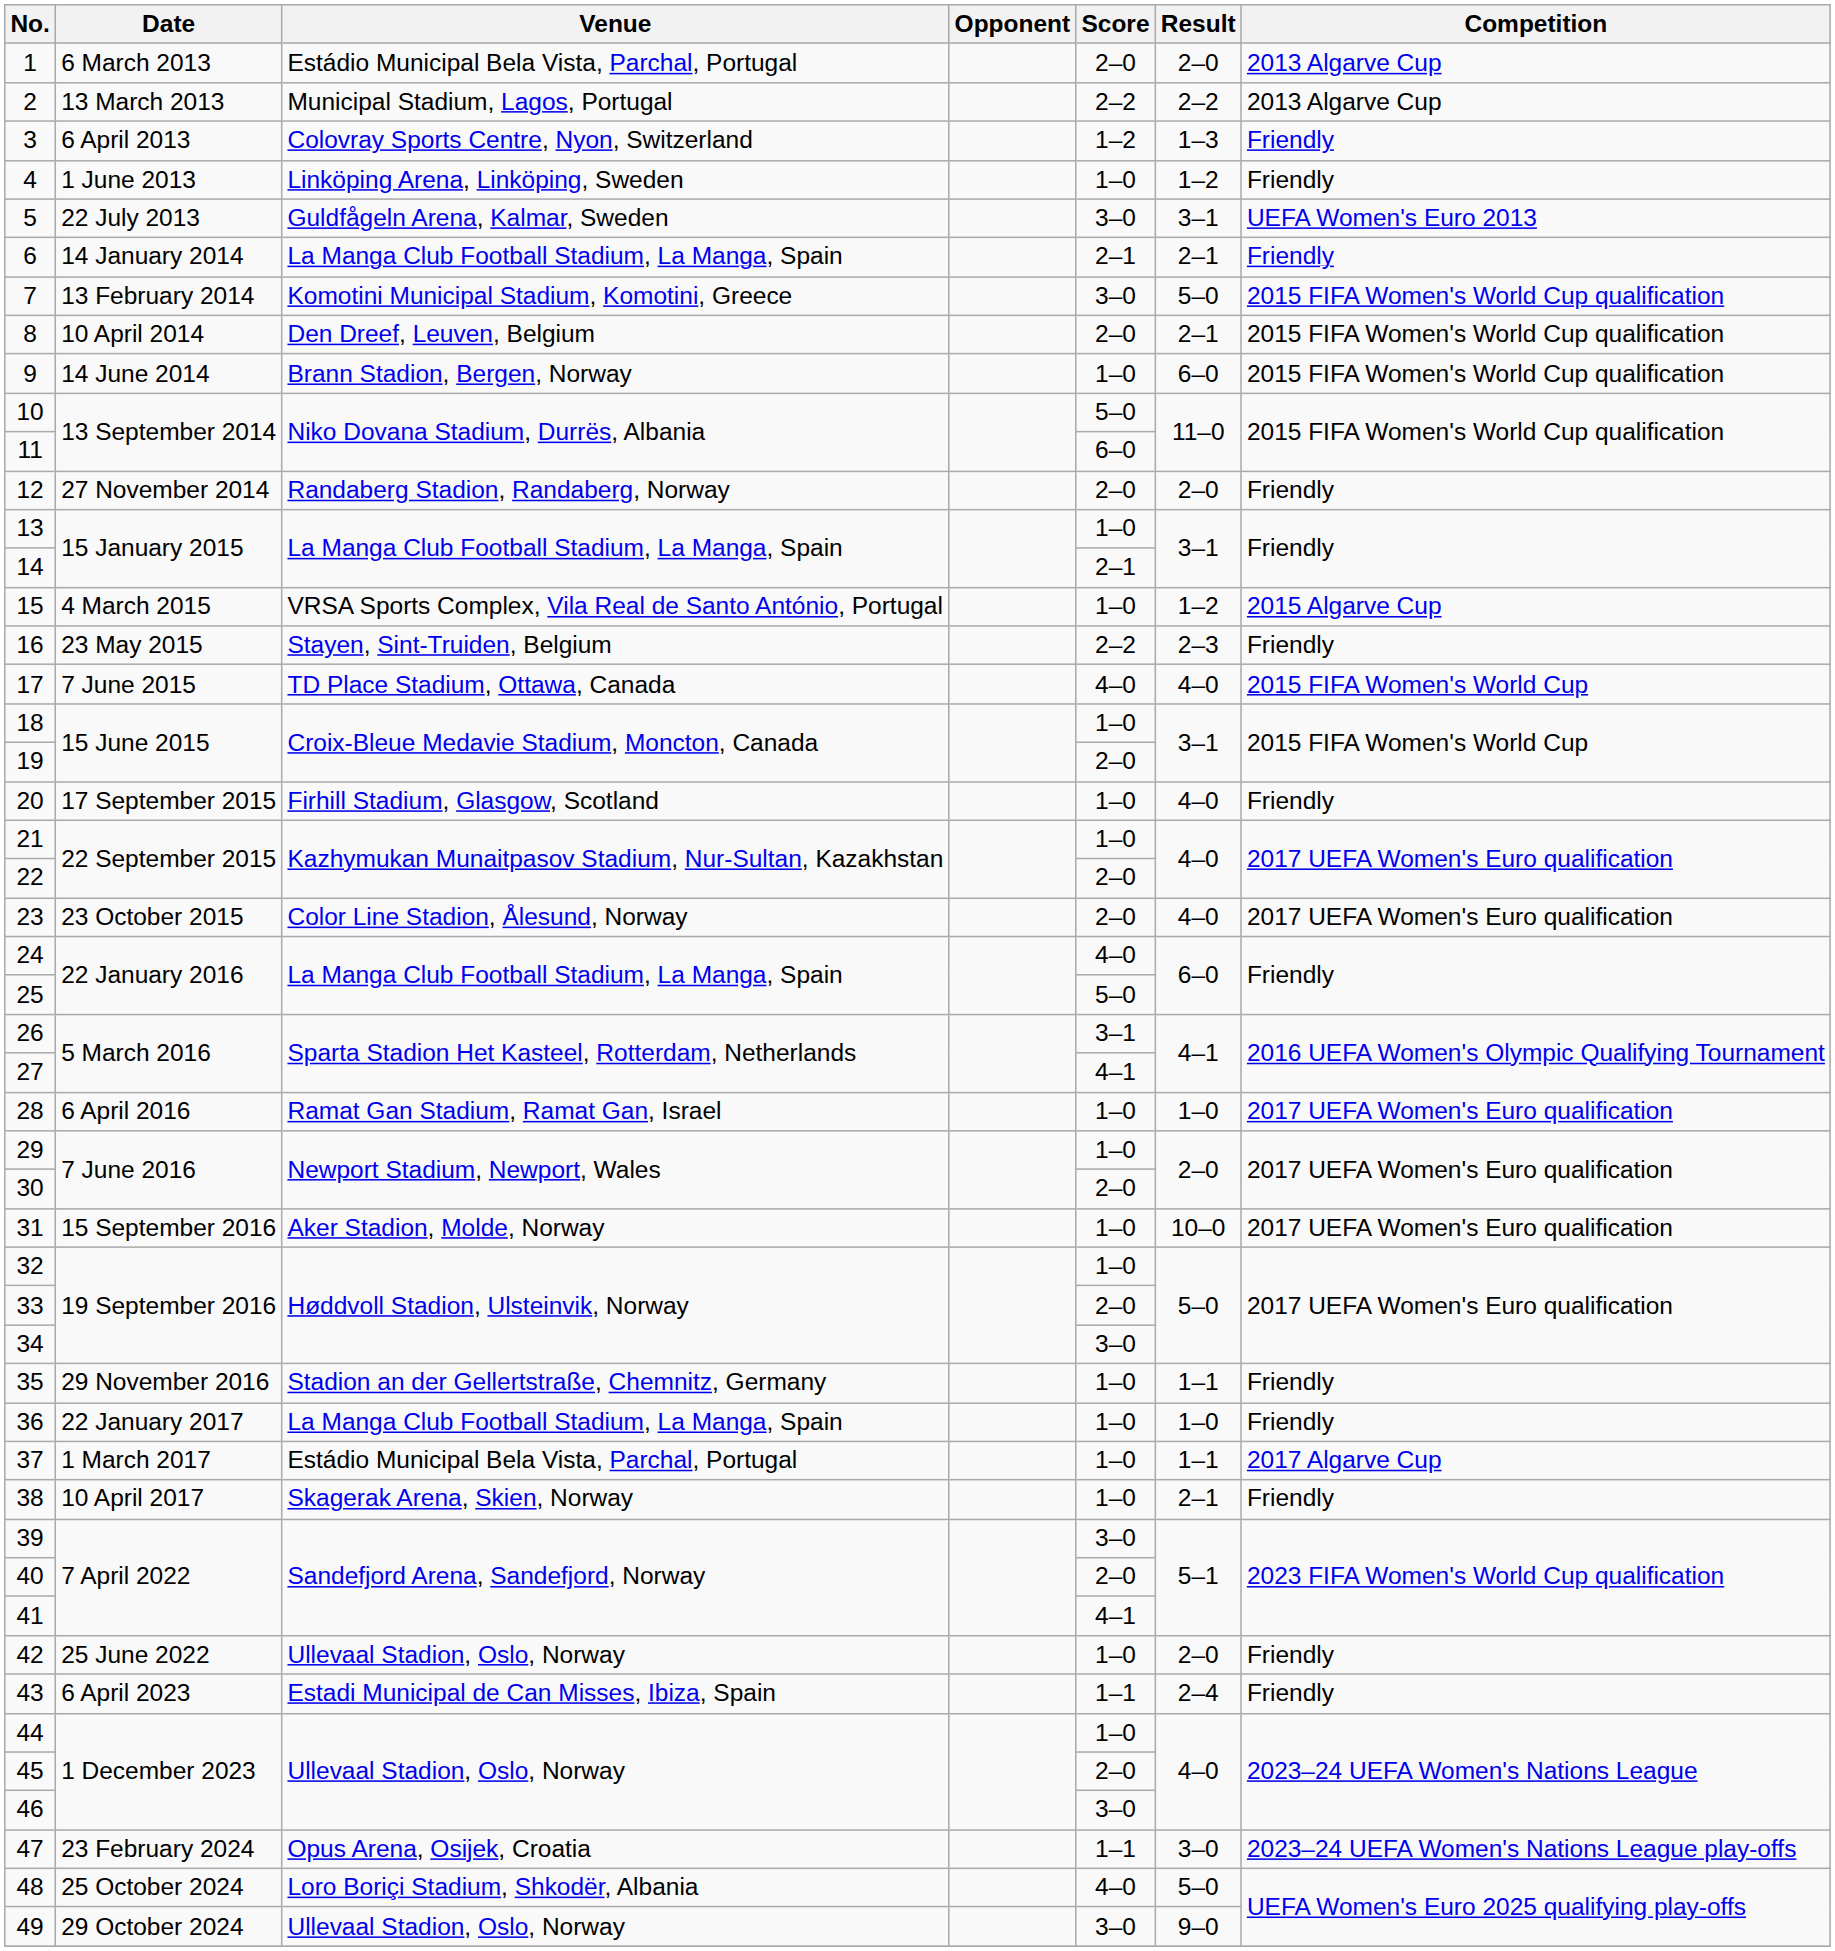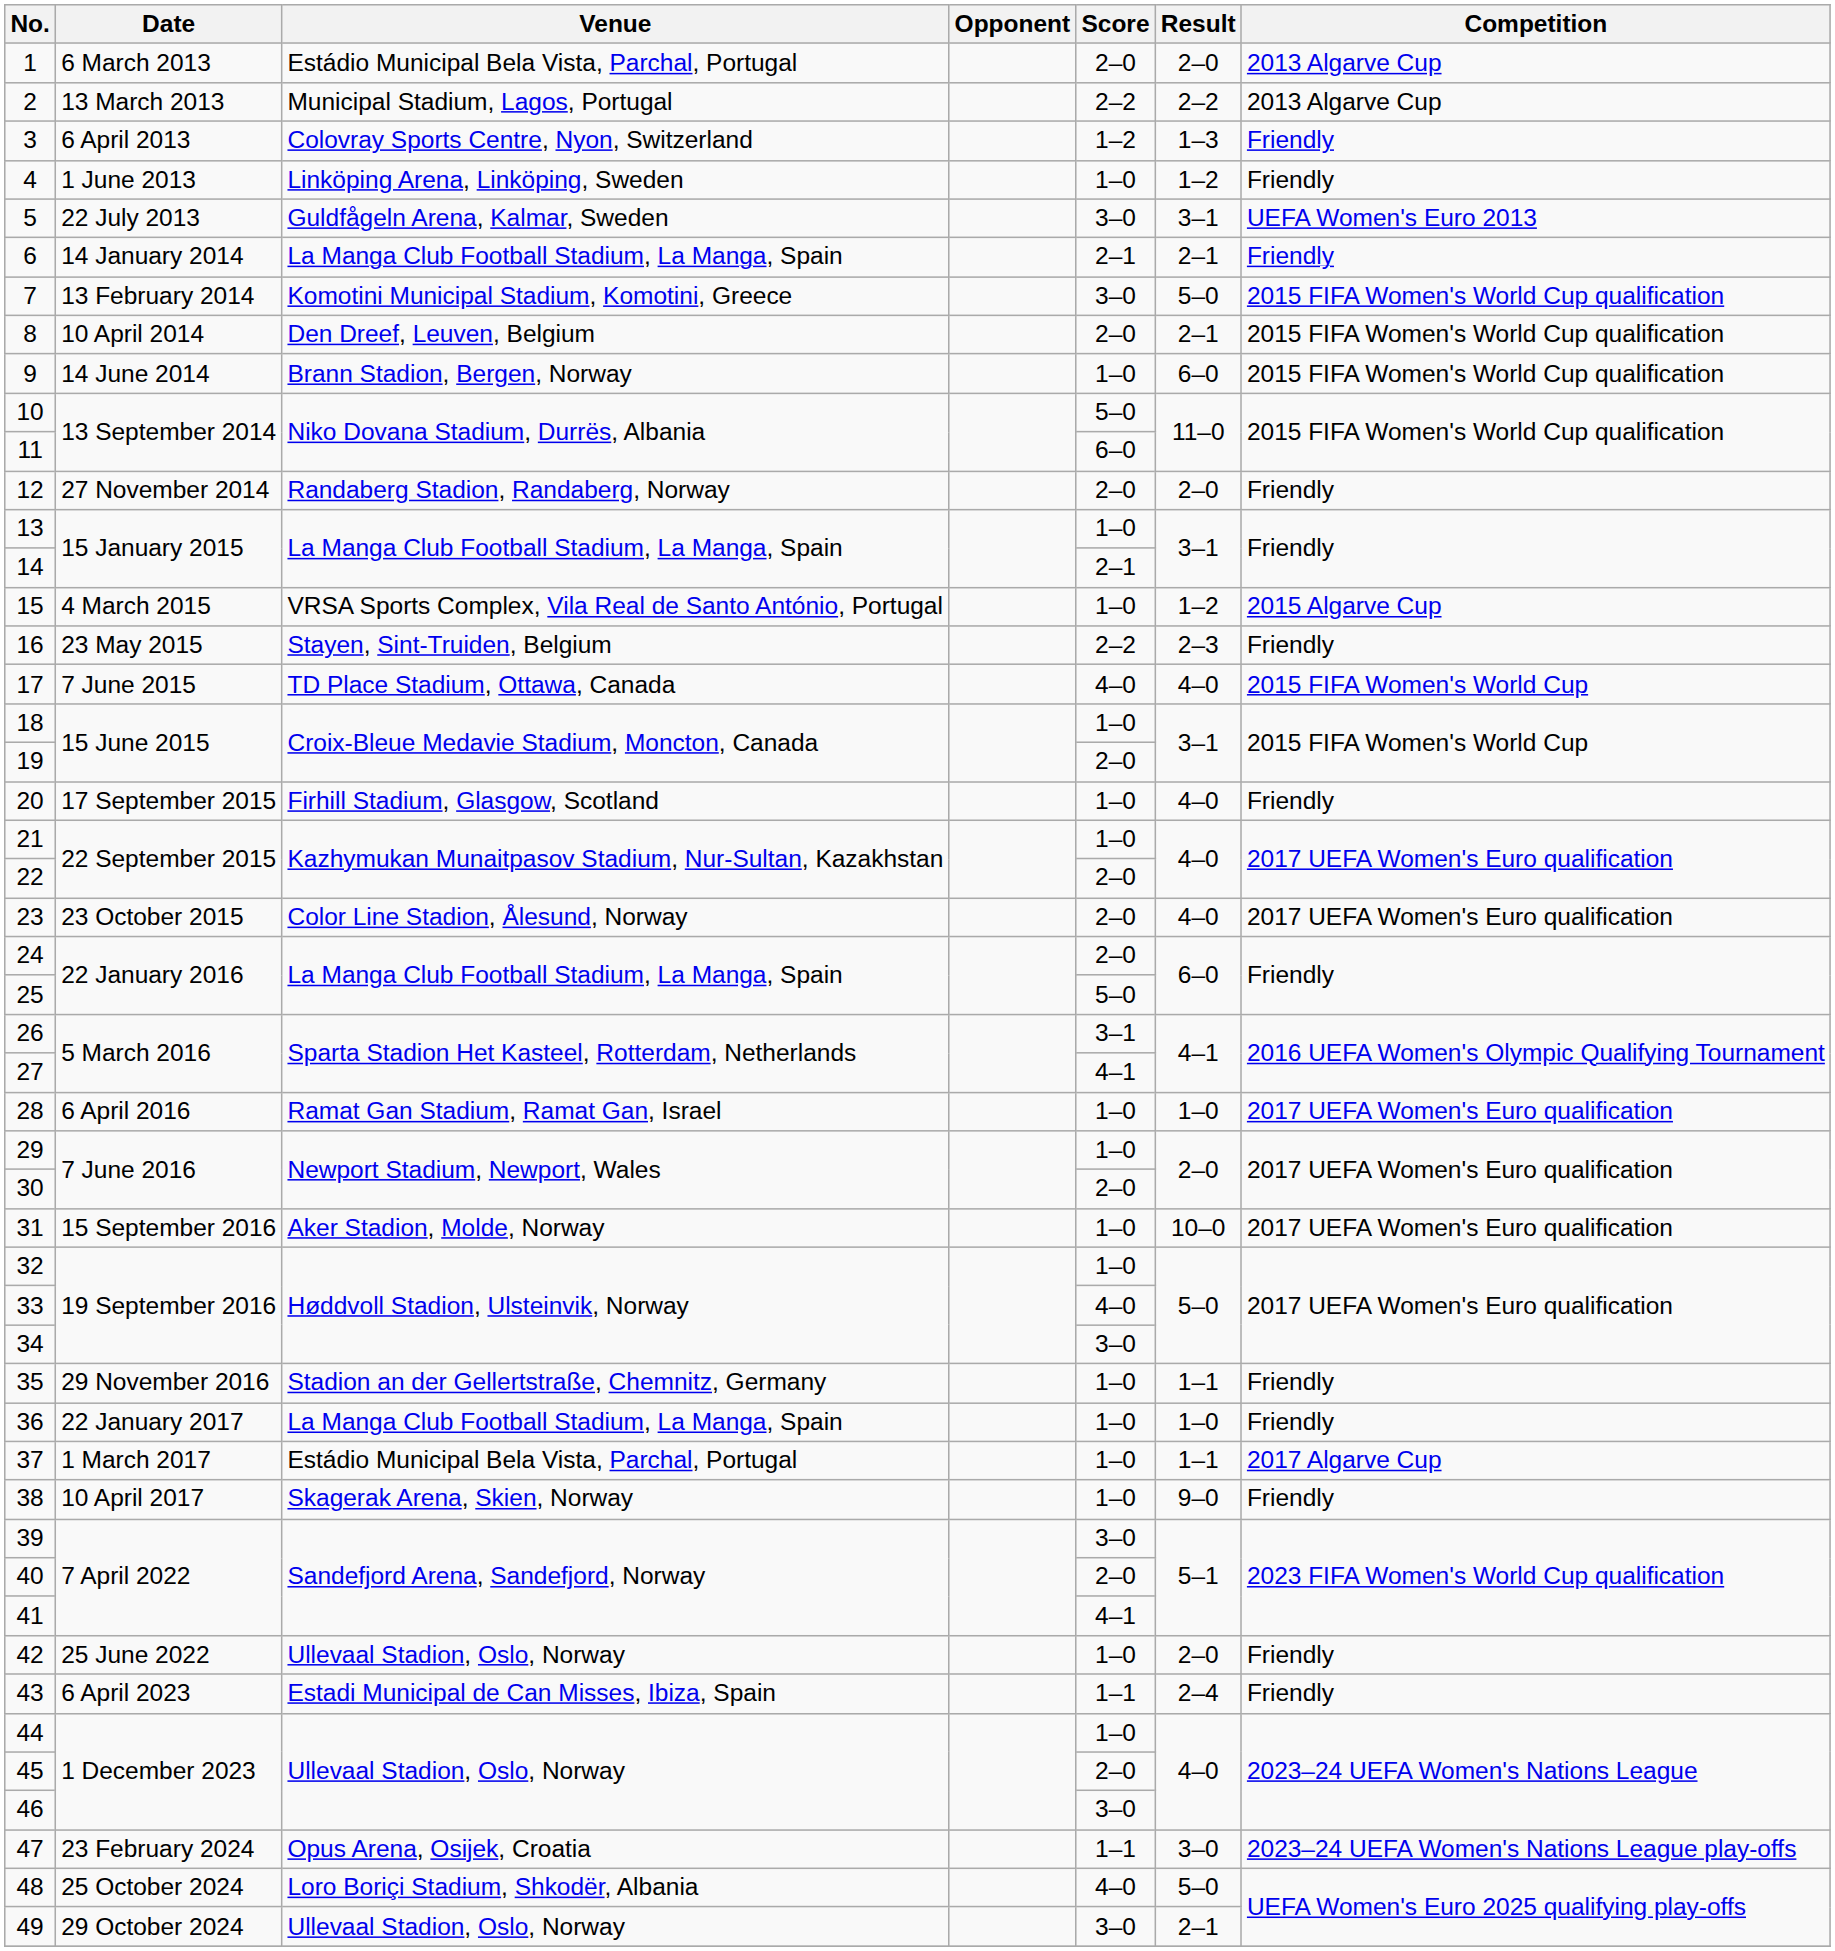24 | Score: 4–0 -> 2–0
33 | Score: 2–0 -> 4–0
38 | Result: 2–1 -> 9–0
49 | Result: 9–0 -> 2–1
